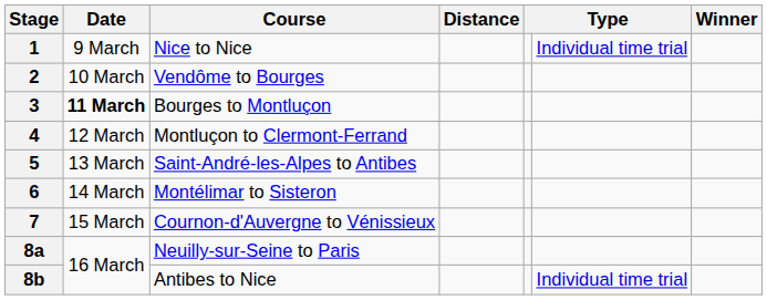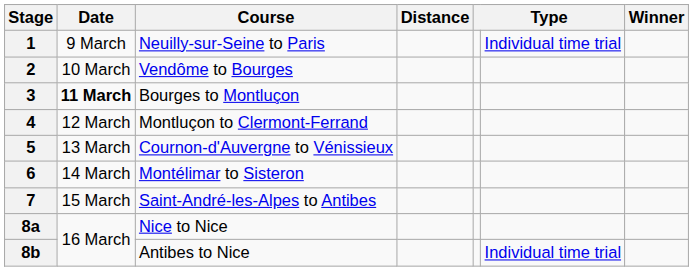1 | Course: Nice to Nice -> Neuilly-sur-Seine to Paris
5 | Course: Saint-André-les-Alpes to Antibes -> Cournon-d'Auvergne to Vénissieux
7 | Course: Cournon-d'Auvergne to Vénissieux -> Saint-André-les-Alpes to Antibes
8a | Course: Neuilly-sur-Seine to Paris -> Nice to Nice
